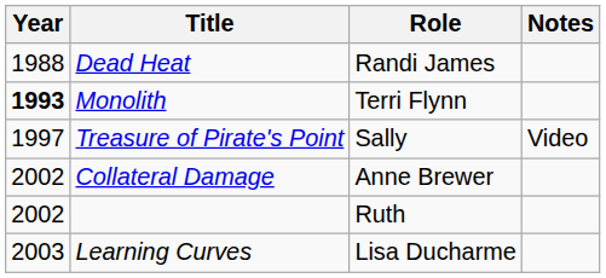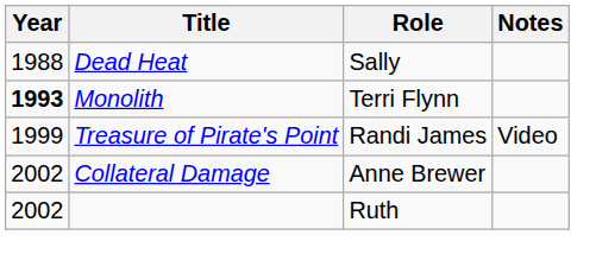Dead Heat | Role: Randi James -> Sally
Treasure of Pirate's Point | Year: 1997 -> 1999
Treasure of Pirate's Point | Role: Sally -> Randi James
- row: 2003 | Learning Curves | Lisa Ducharme
